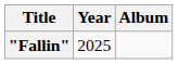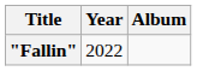"Fallin" | Year: 2025 -> 2022
